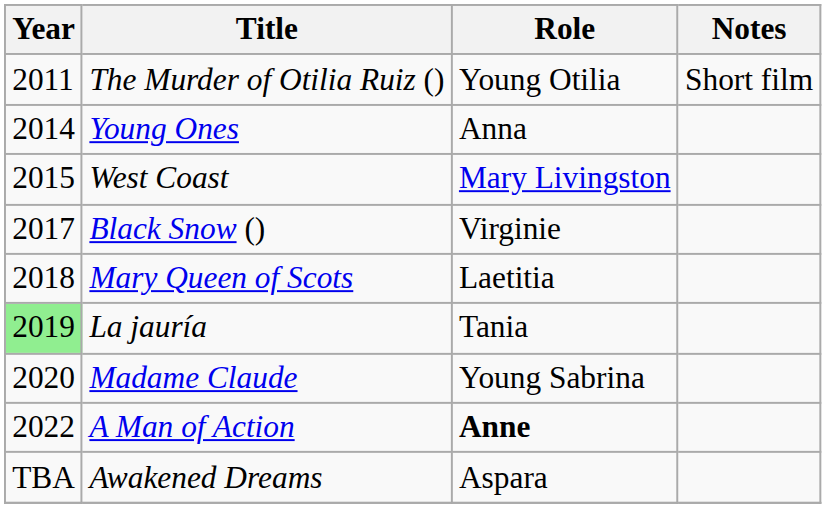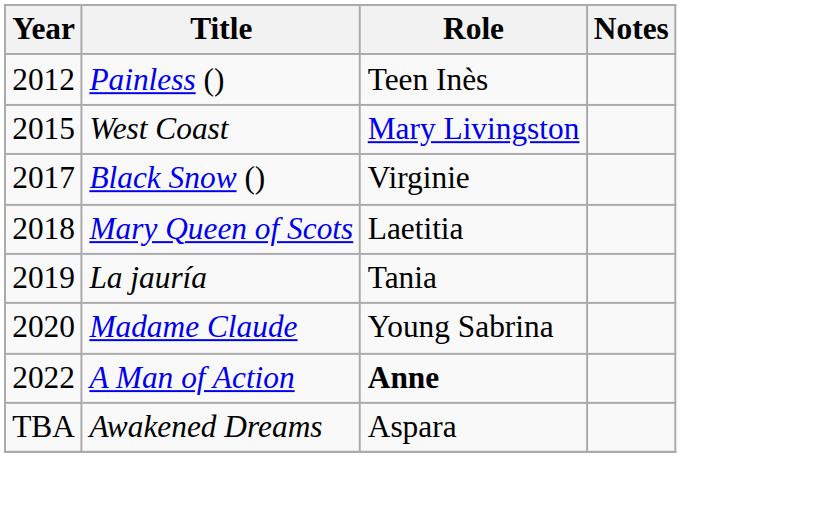- row: 2011 | The Murder of Otilia Ruiz () | Young Otilia | Short film
+ row: 2012 | Painless () | Teen Inès
- row: 2014 | Young Ones | Anna
La jauría | Year: lightgreen background -> no background
